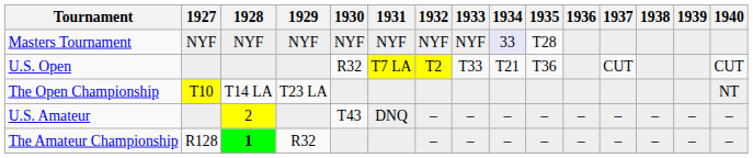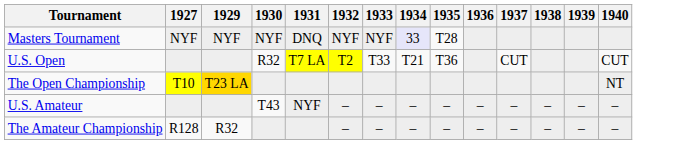- column: 1928 | NYF | T14 LA | 2 | 1
Masters Tournament | 1931: NYF -> DNQ
The Open Championship | 1929: no background -> gold background
U.S. Amateur | 1931: DNQ -> NYF
